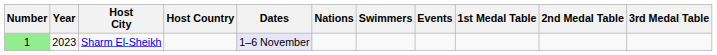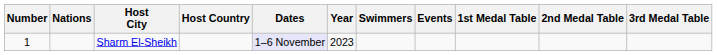columns swapped: Year <-> Nations
Sharm El-Sheikh | Number: lightgreen background -> no background
